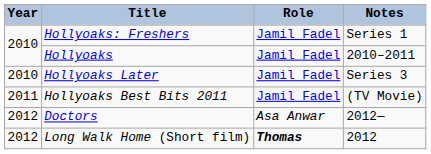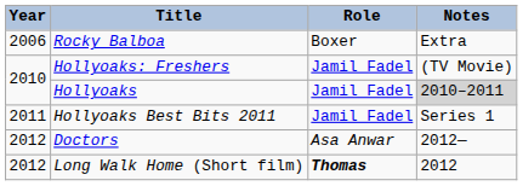+ row: 2006 | Rocky Balboa | Boxer | Extra
Hollyoaks: Freshers | Notes: Series 1 -> (TV Movie)
Hollyoaks | Notes: no background -> lightgrey background
- row: 2010 | Hollyoaks Later | Jamil Fadel | Series 3
Hollyoaks Best Bits 2011 | Notes: (TV Movie) -> Series 1
